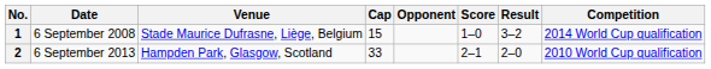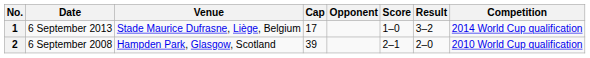1 | Date: 6 September 2008 -> 6 September 2013
1 | Cap: 15 -> 17
2 | Date: 6 September 2013 -> 6 September 2008
2 | Cap: 33 -> 39
